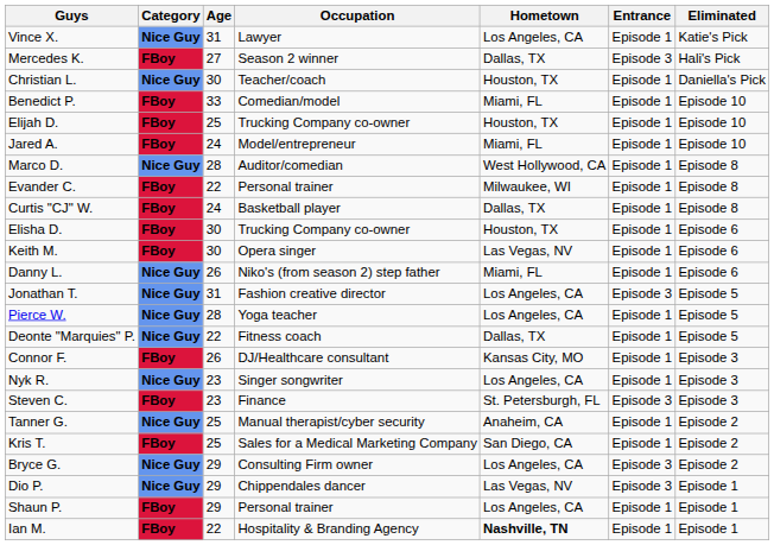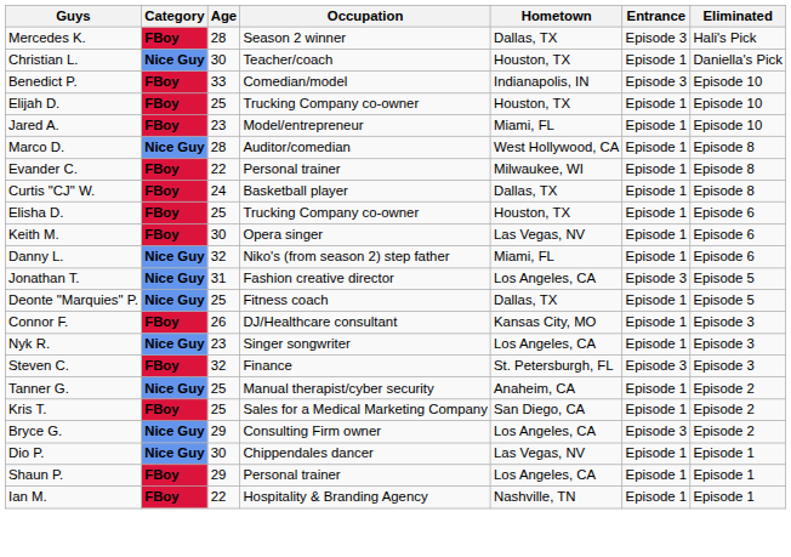- row: Vince X. | Nice Guy | 31 | Lawyer | Los Angeles, CA | Episode 1 | Katie's Pick
Mercedes K. | Age: 27 -> 28
Benedict P. | Hometown: Miami, FL -> Indianapolis, IN
Benedict P. | Entrance: Episode 1 -> Episode 3
Jared A. | Age: 24 -> 23
Elisha D. | Age: 30 -> 25
Danny L. | Age: 26 -> 32
- row: Pierce W. | Nice Guy | 28 | Yoga teacher | Los Angeles, CA | Episode 1 | Episode 5
Deonte "Marquies" P. | Age: 22 -> 25
Steven C. | Age: 23 -> 32
Dio P. | Age: 29 -> 30
Dio P. | Entrance: Episode 3 -> Episode 1
Ian M. | Hometown: bold -> normal
